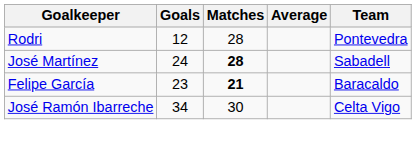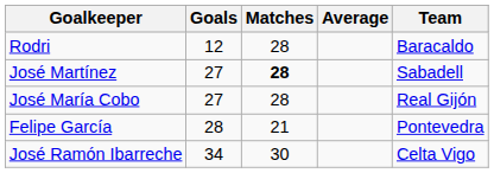Rodri | Team: Pontevedra -> Baracaldo
José Martínez | Goals: 24 -> 27
+ row: José María Cobo | 27 | 28 | Real Gijón
Felipe García | Goals: 23 -> 28
Felipe García | Matches: bold -> normal
Felipe García | Team: Baracaldo -> Pontevedra
